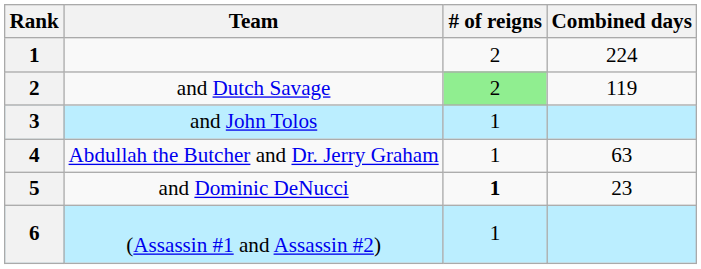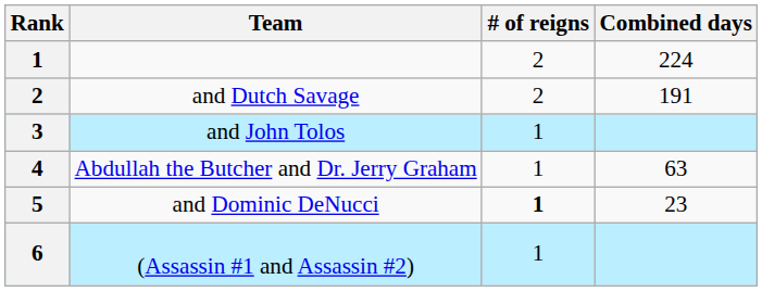and Dutch Savage | # of reigns: lightgreen background -> no background
and Dutch Savage | Combined days: 119 -> 191
